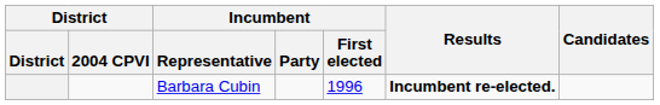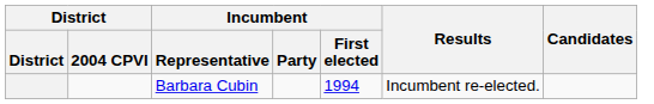Barbara Cubin | Incumbent / First elected: 1996 -> 1994
Barbara Cubin | Results: bold -> normal
